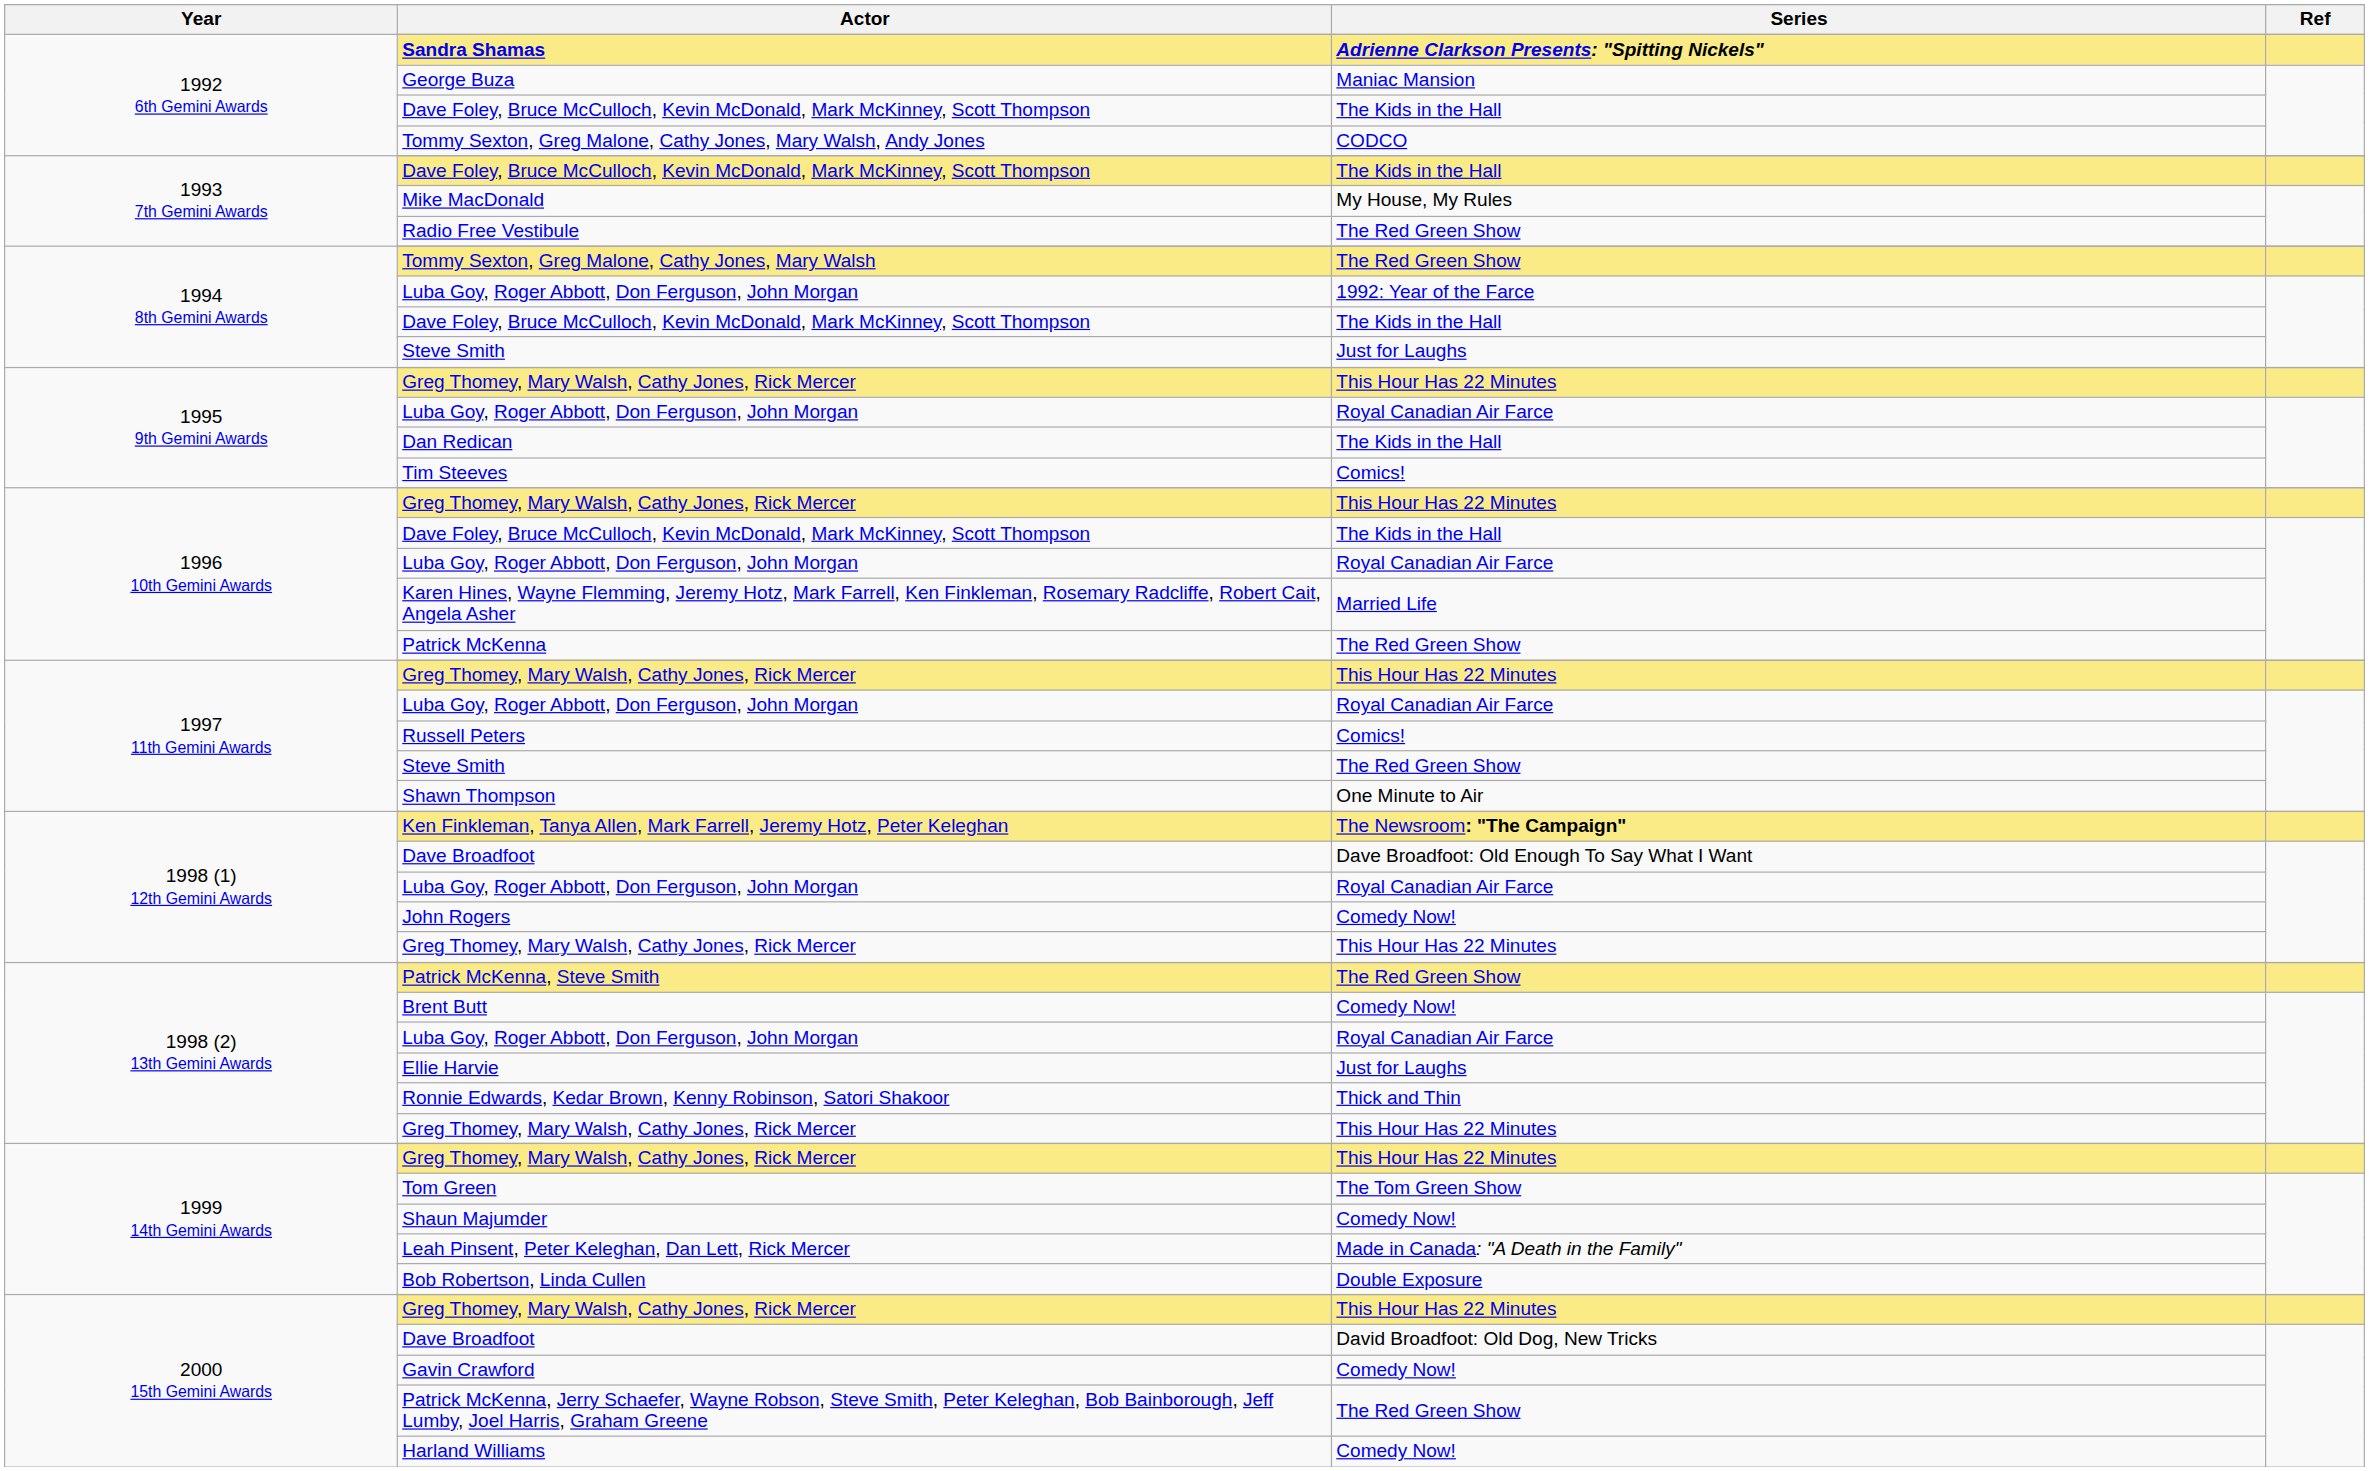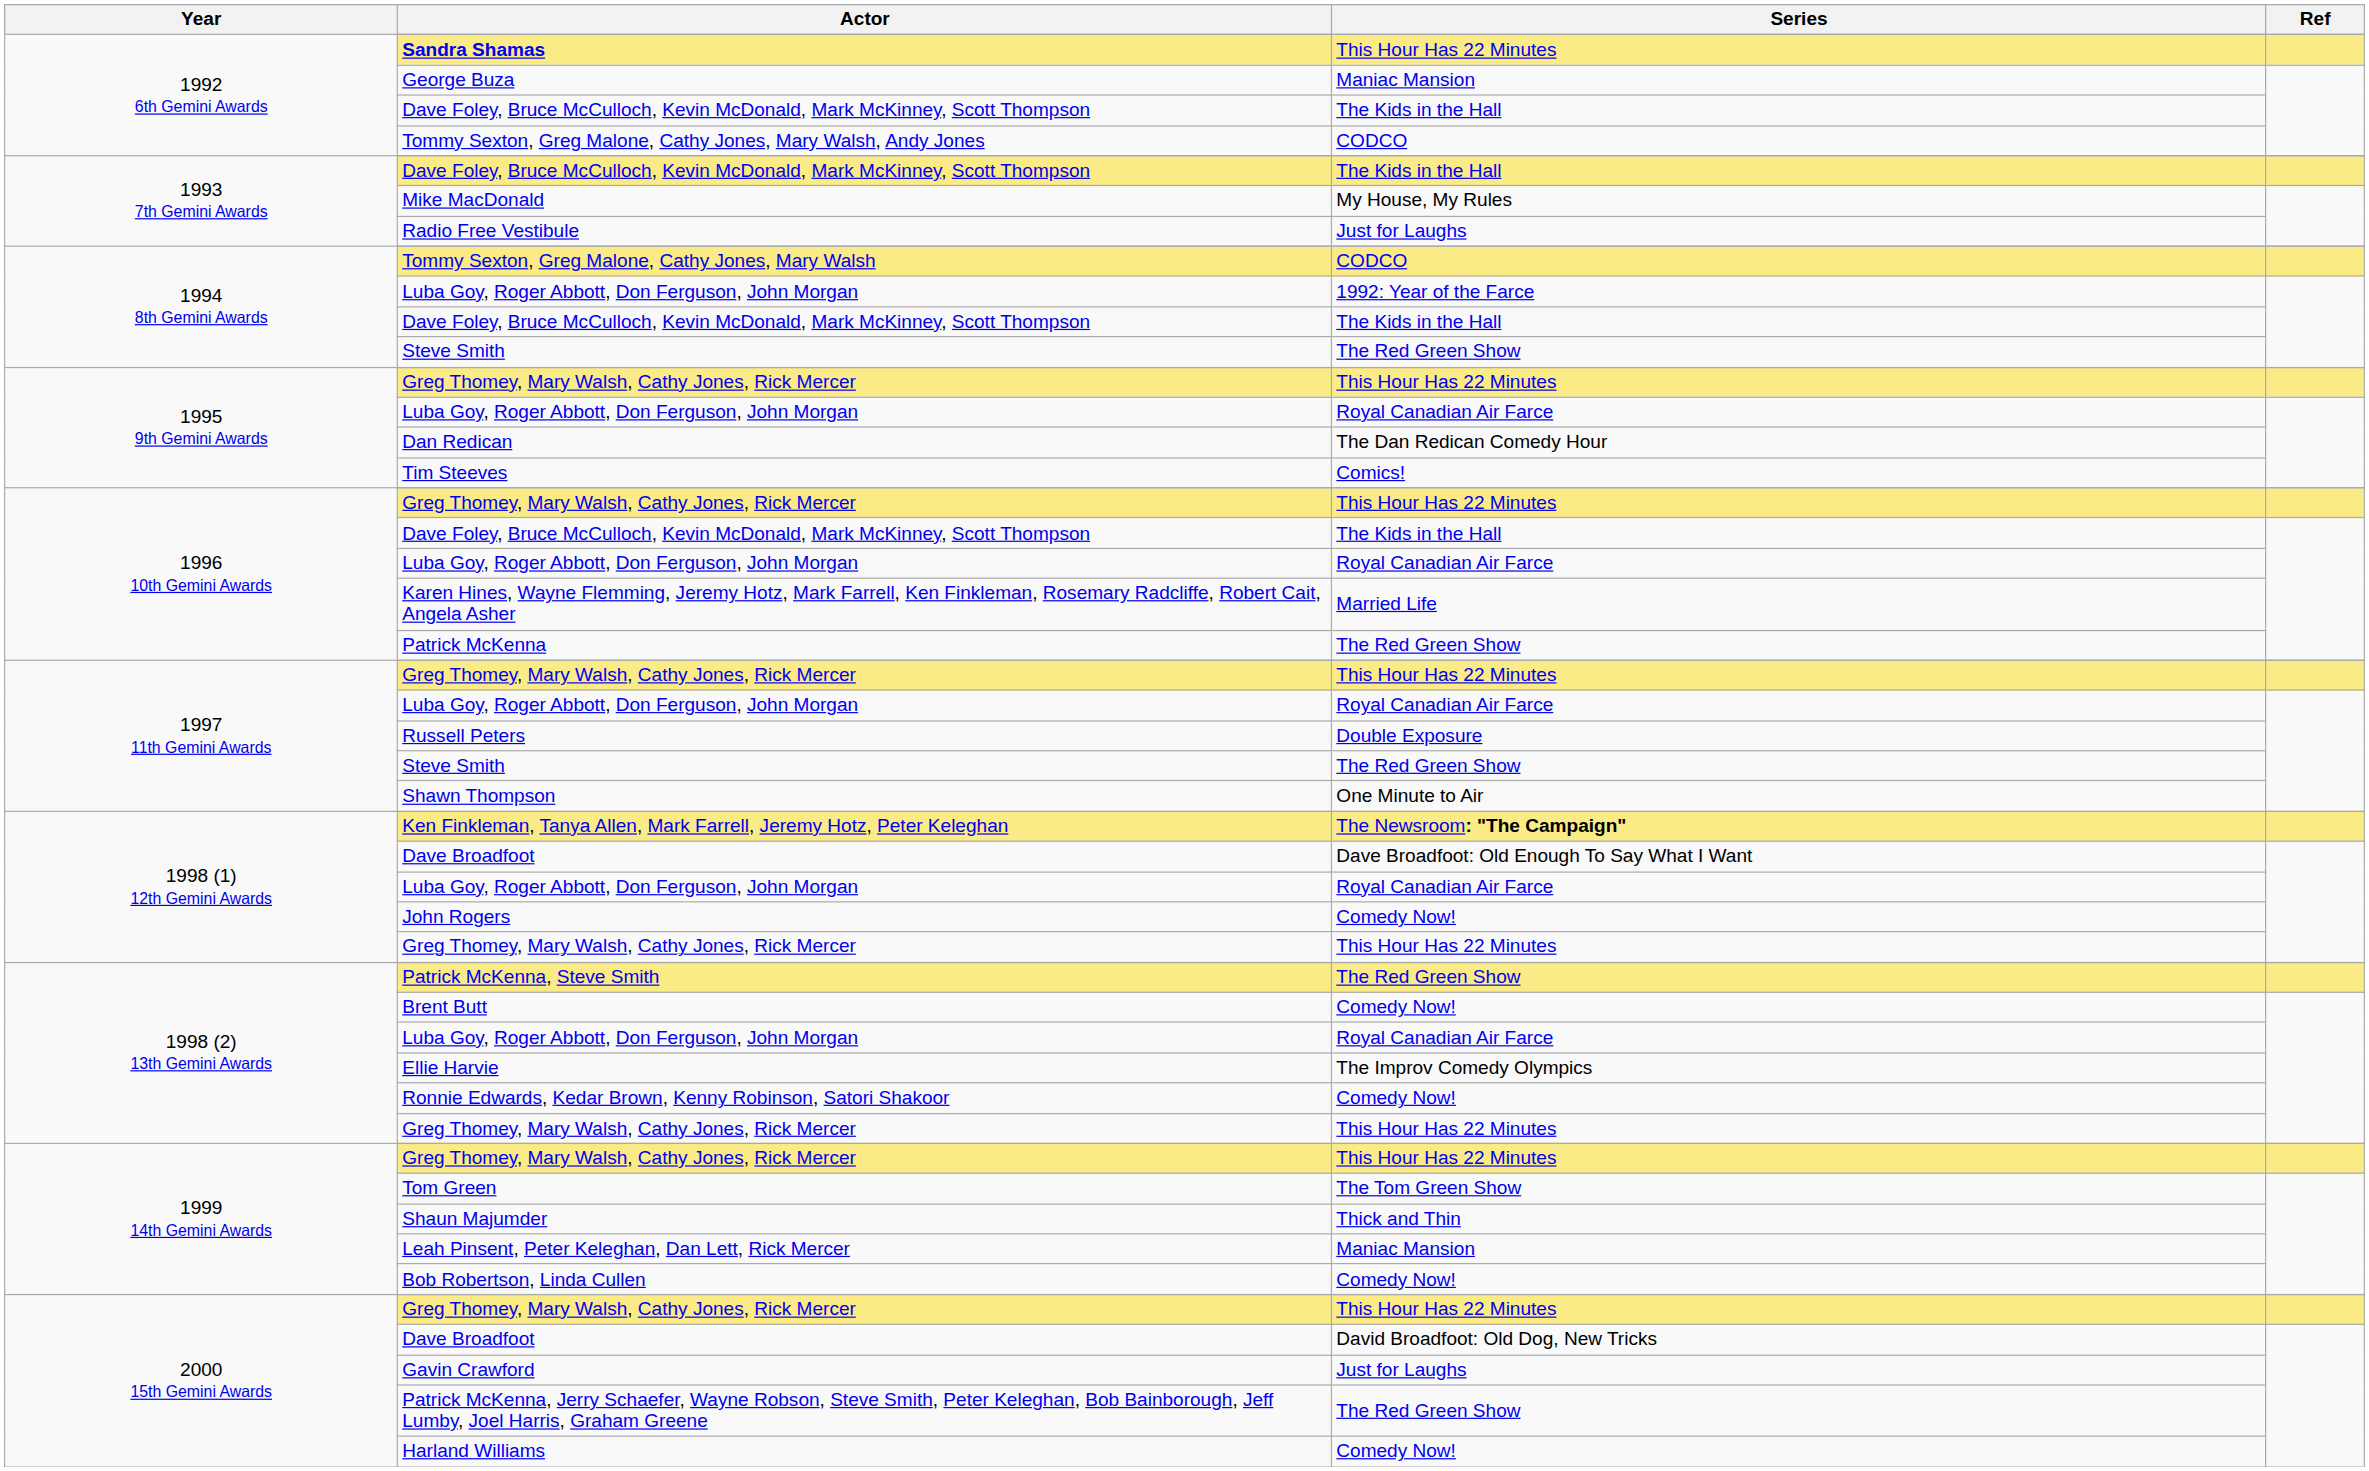Sandra Shamas | Series: Adrienne Clarkson Presents: "Spitting Nickels" -> This Hour Has 22 Minutes
Radio Free Vestibule | Series: The Red Green Show -> Just for Laughs
Tommy Sexton, Greg Malone, Cathy Jones, Mary Walsh | Series: The Red Green Show -> CODCO
1994 8th Gemini Awards / Steve Smith | Series: Just for Laughs -> The Red Green Show
Dan Redican | Series: The Kids in the Hall -> The Dan Redican Comedy Hour
Russell Peters | Series: Comics! -> Double Exposure
Ellie Harvie | Series: Just for Laughs -> The Improv Comedy Olympics
Ronnie Edwards, Kedar Brown, Kenny Robinson, Satori Shakoor | Series: Thick and Thin -> Comedy Now!
Shaun Majumder | Series: Comedy Now! -> Thick and Thin
Leah Pinsent, Peter Keleghan, Dan Lett, Rick Mercer | Series: Made in Canada: "A Death in the Family" -> Maniac Mansion
Bob Robertson, Linda Cullen | Series: Double Exposure -> Comedy Now!
Gavin Crawford | Series: Comedy Now! -> Just for Laughs
